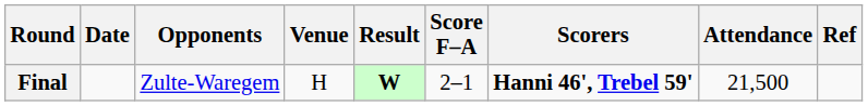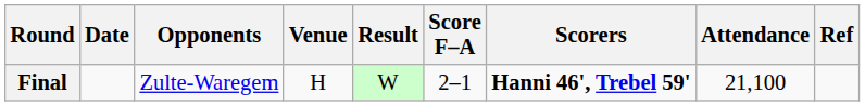Final | Result: bold -> normal
Final | Attendance: 21,500 -> 21,100
